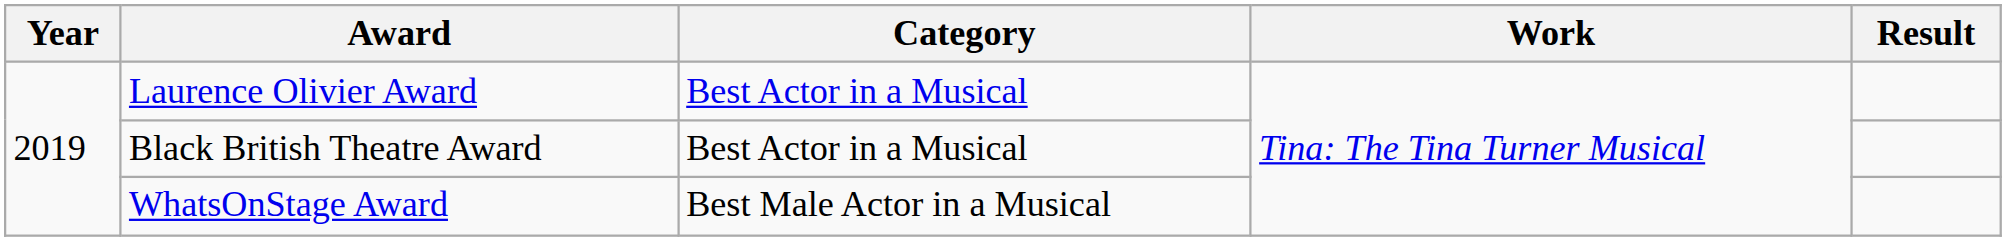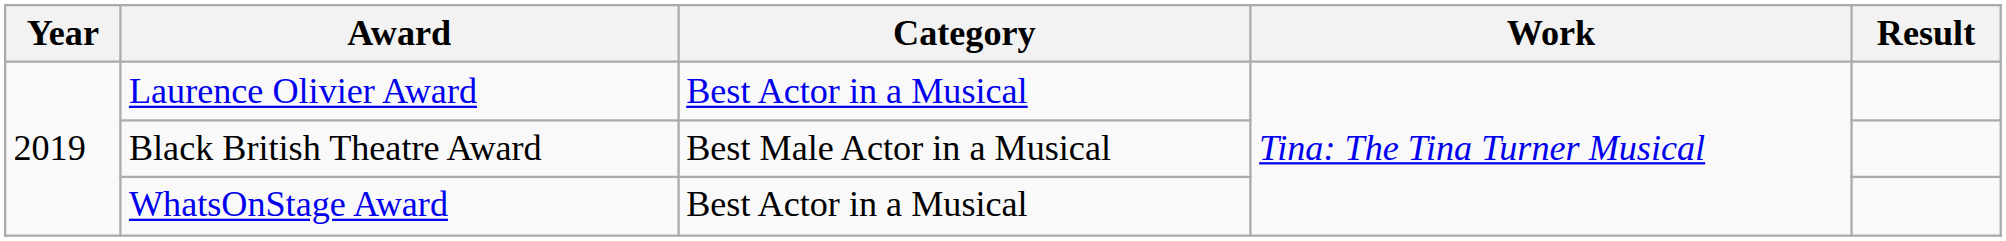Black British Theatre Award | Category: Best Actor in a Musical -> Best Male Actor in a Musical
WhatsOnStage Award | Category: Best Male Actor in a Musical -> Best Actor in a Musical
